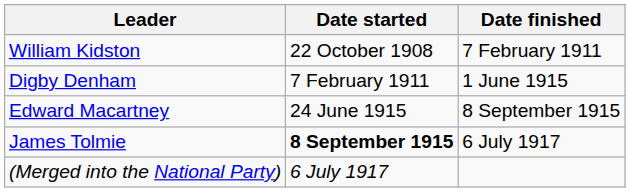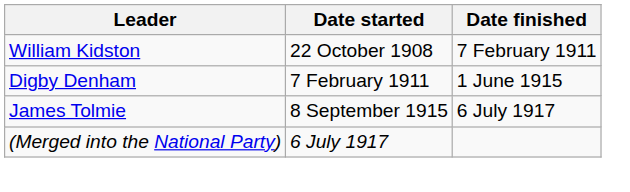- row: Edward Macartney | 24 June 1915 | 8 September 1915
James Tolmie | Date started: bold -> normal
